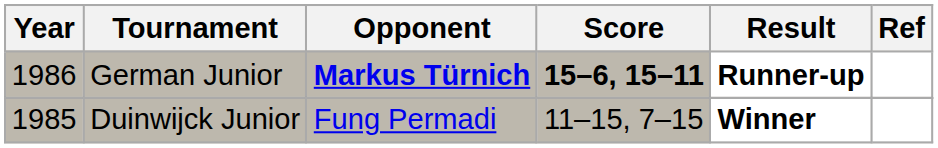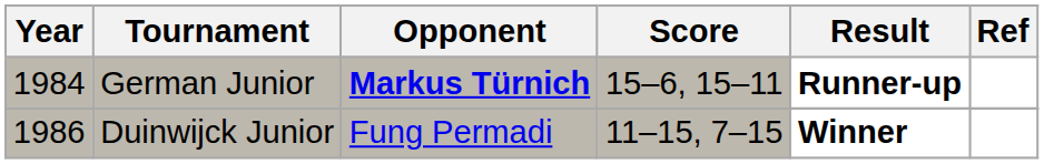German Junior | Year: 1986 -> 1984
German Junior | Score: bold -> normal
Duinwijck Junior | Year: 1985 -> 1986
